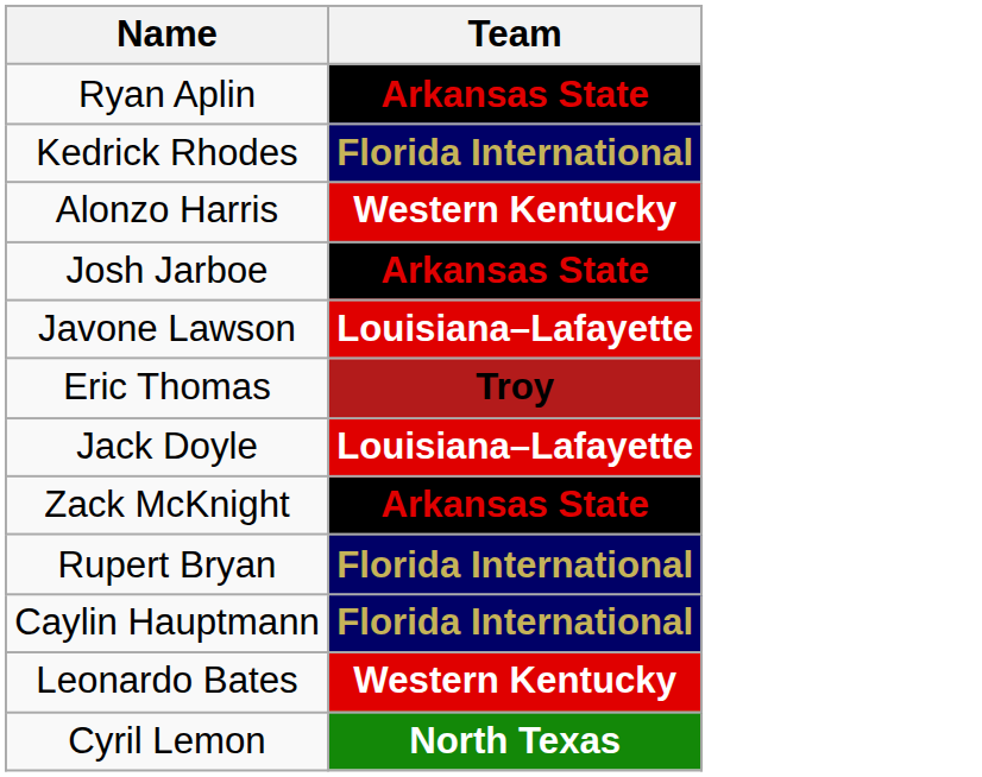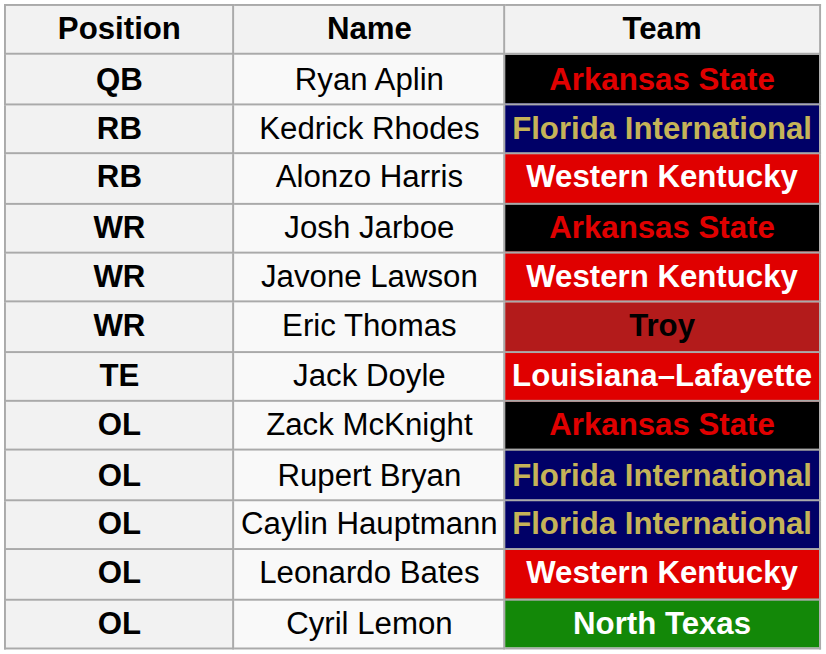+ column: Position | QB | RB | RB | WR | WR | WR | TE | OL | OL | OL | OL | OL
Javone Lawson | Team: Louisiana–Lafayette -> Western Kentucky
